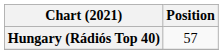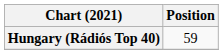Hungary (Rádiós Top 40) | Position: 57 -> 59
